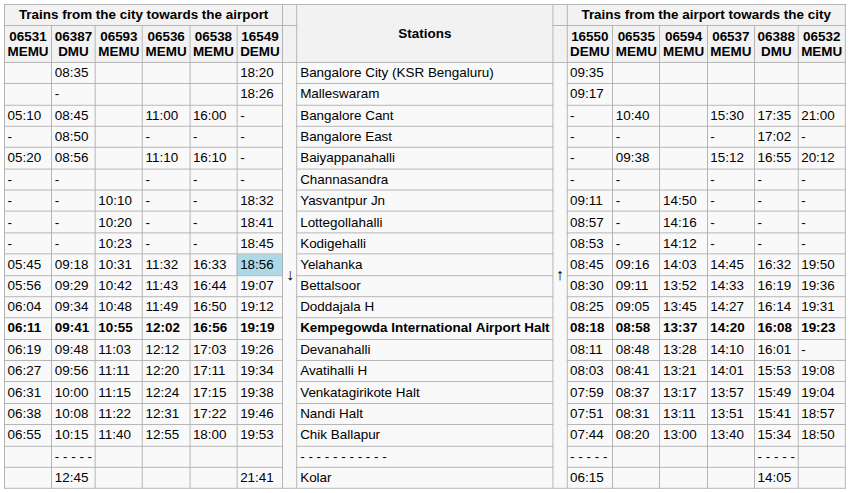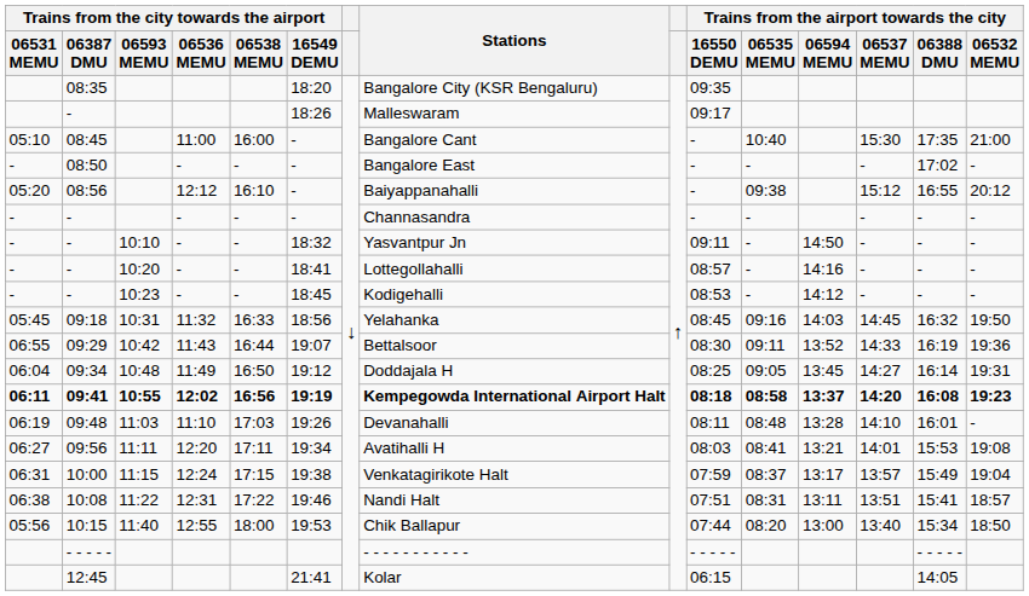08:56 | Trains from the city towards the airport / 06536 MEMU: 11:10 -> 12:12
09:18 | Trains from the city towards the airport / 16549 DEMU: lightblue background -> no background
09:29 | Trains from the city towards the airport / 06531 MEMU: 05:56 -> 06:55
09:48 | Trains from the city towards the airport / 06536 MEMU: 12:12 -> 11:10
10:15 | Trains from the city towards the airport / 06531 MEMU: 06:55 -> 05:56
